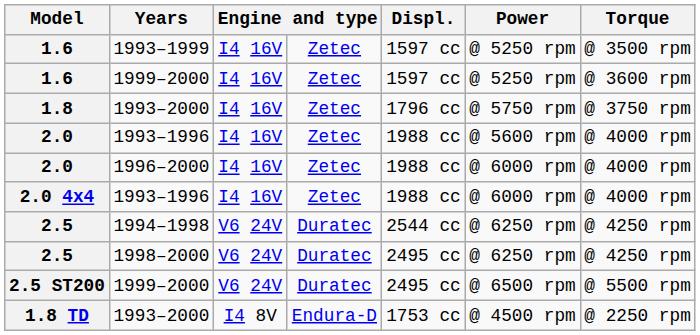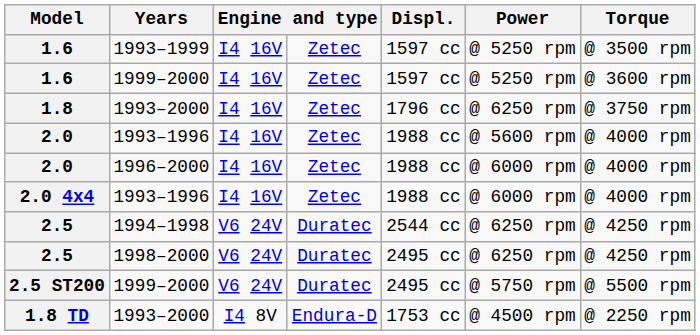1.8 | Power: @ 5750 rpm -> @ 6250 rpm
2.5 ST200 | Power: @ 6500 rpm -> @ 5750 rpm
